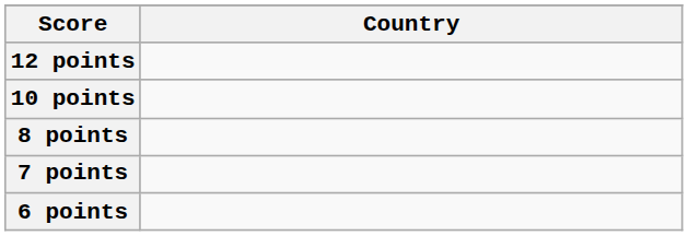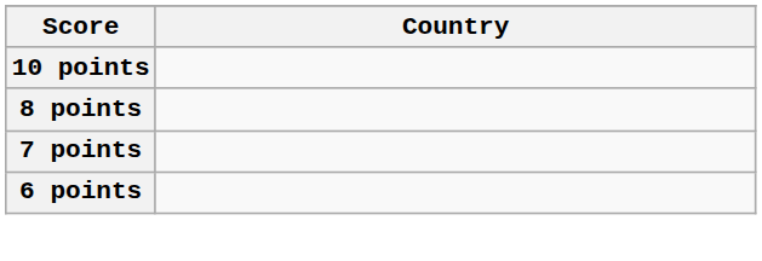- row: 12 points
